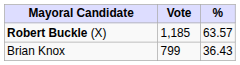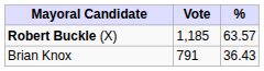Brian Knox | Vote: 799 -> 791
